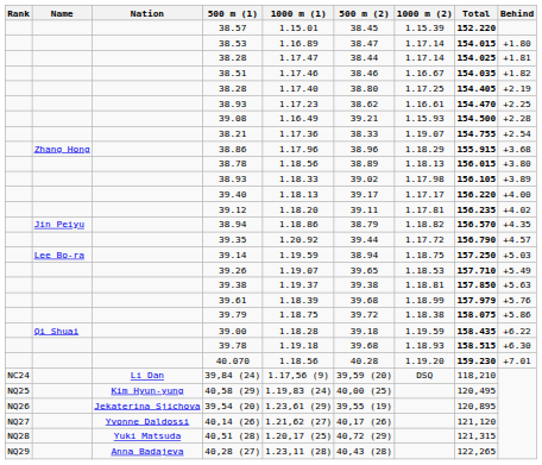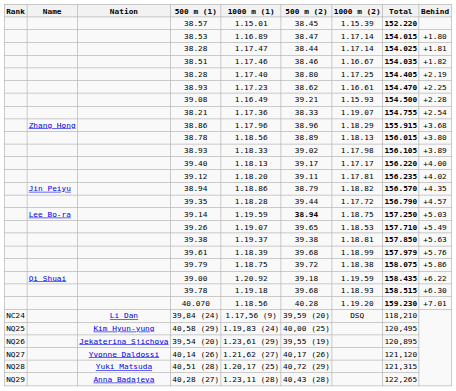39.35 | 1000 m (1): 1.20.92 -> 1.18.28
39.14 | 500 m (2): normal -> bold
39.00 | 1000 m (1): 1.18.28 -> 1.20.92
